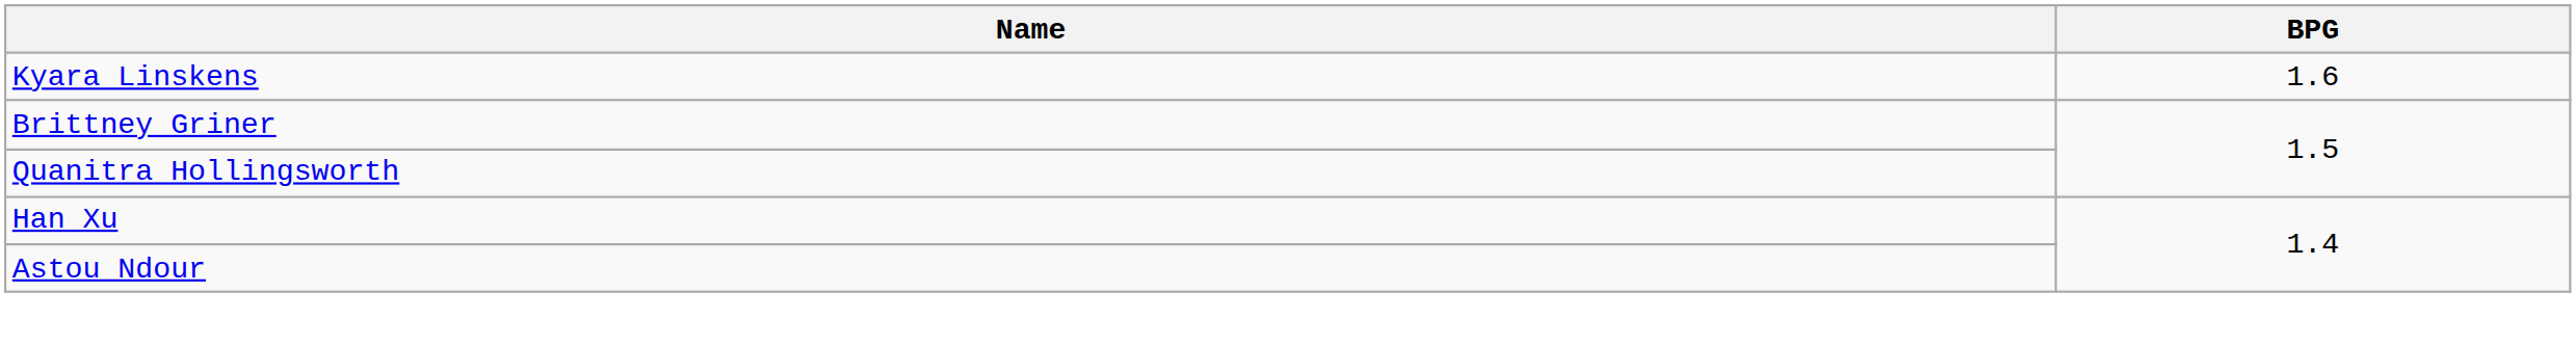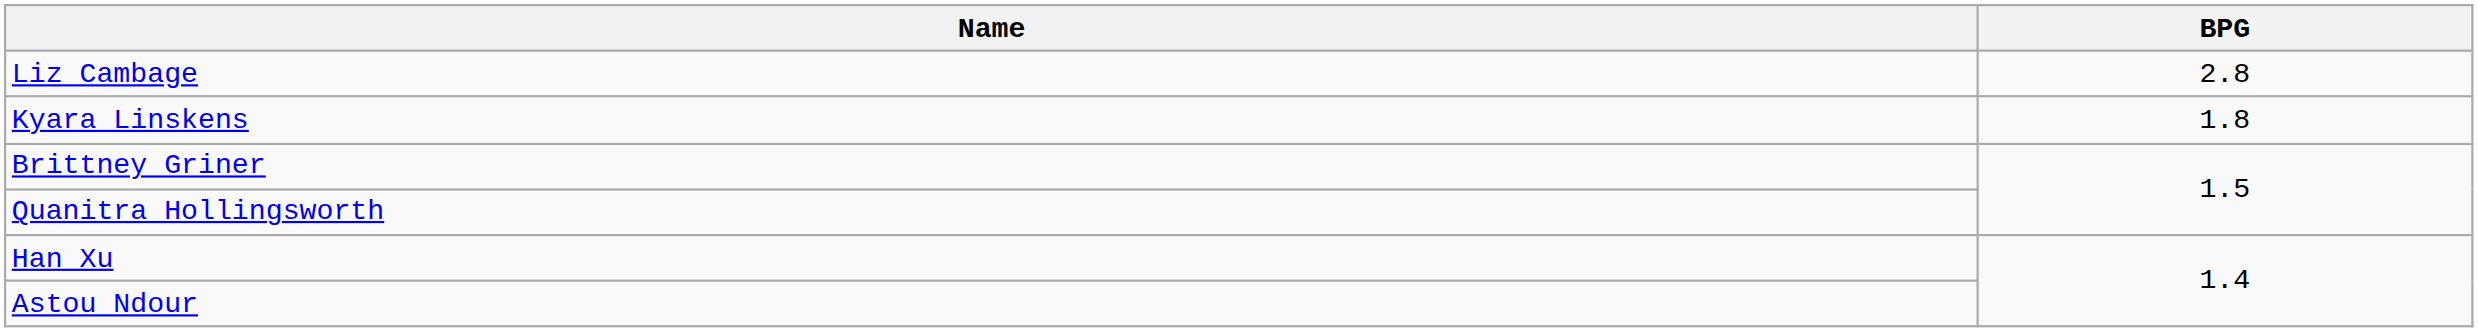+ row: Liz Cambage | 2.8
Kyara Linskens | BPG: 1.6 -> 1.8
